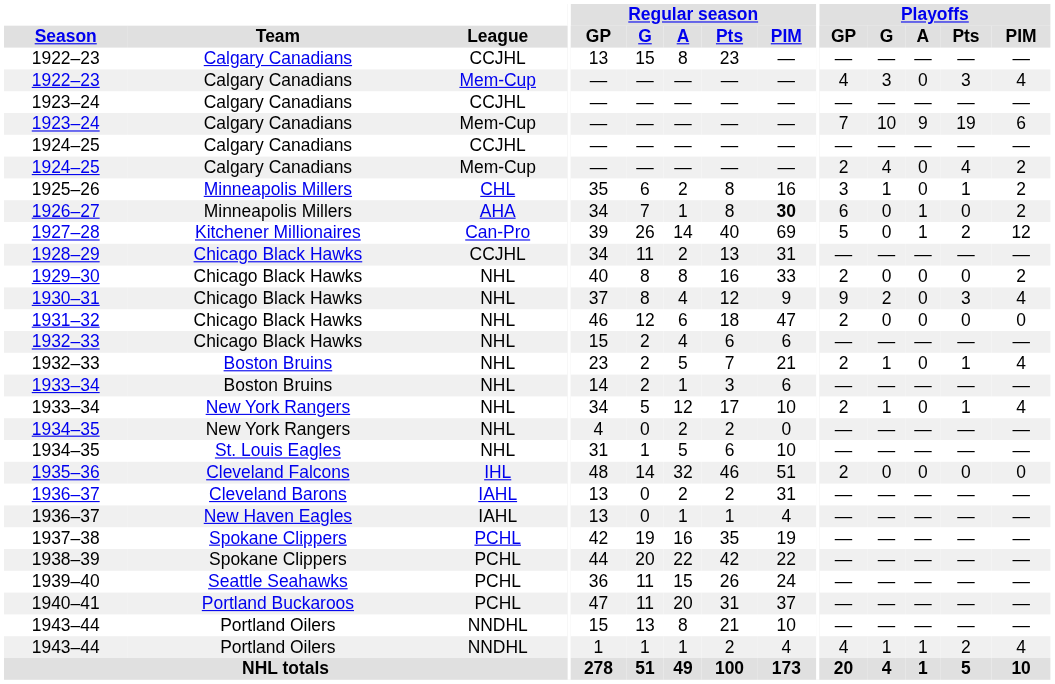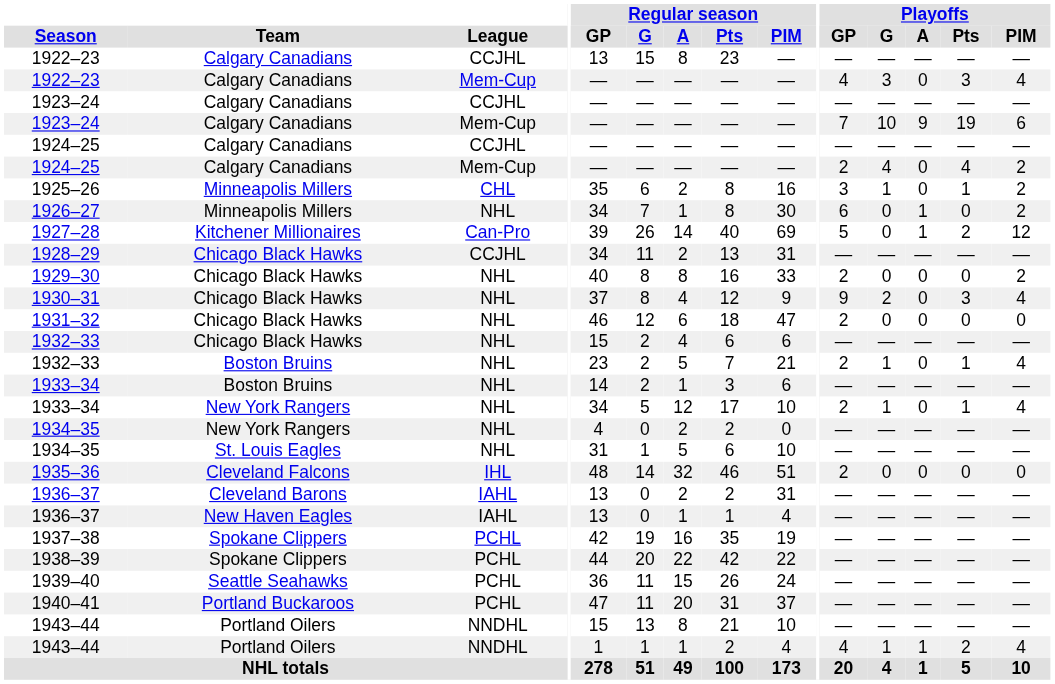1926–27 | League: AHA -> NHL
1926–27 | Regular season / PIM: bold -> normal
